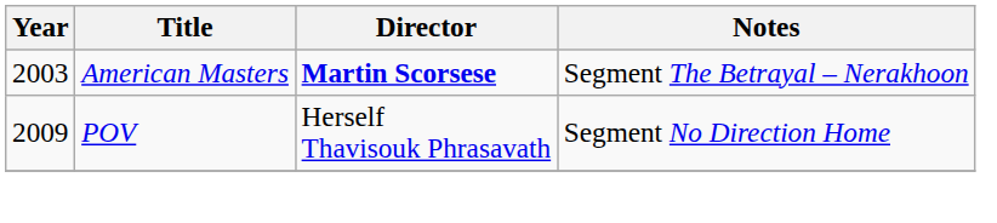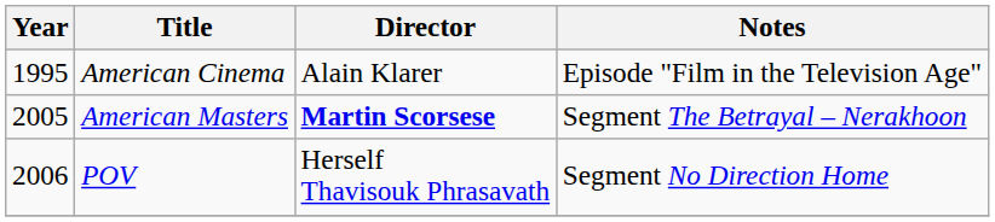+ row: 1995 | American Cinema | Alain Klarer | Episode "Film in the Television Age"
American Masters | Year: 2003 -> 2005
POV | Year: 2009 -> 2006
